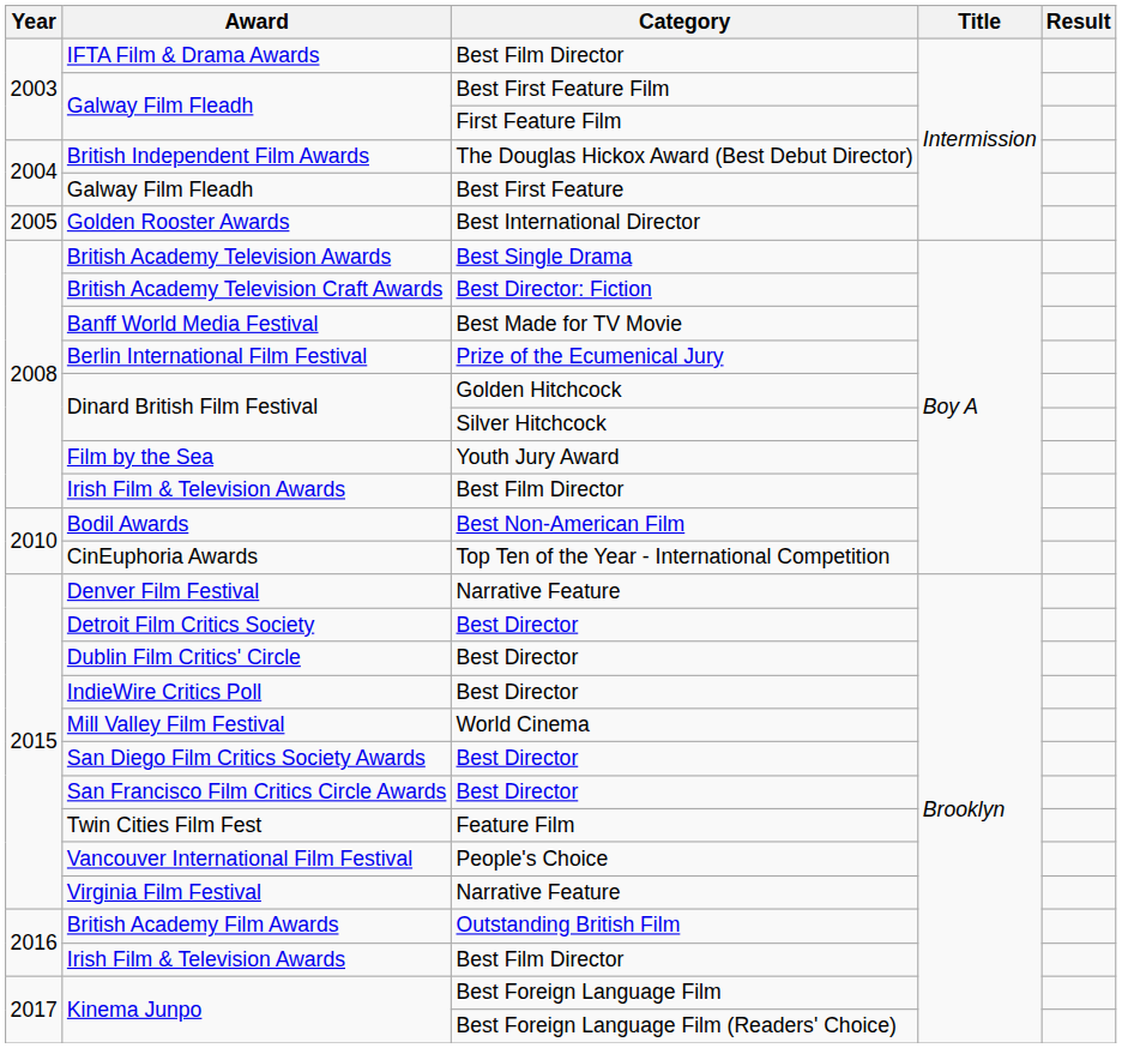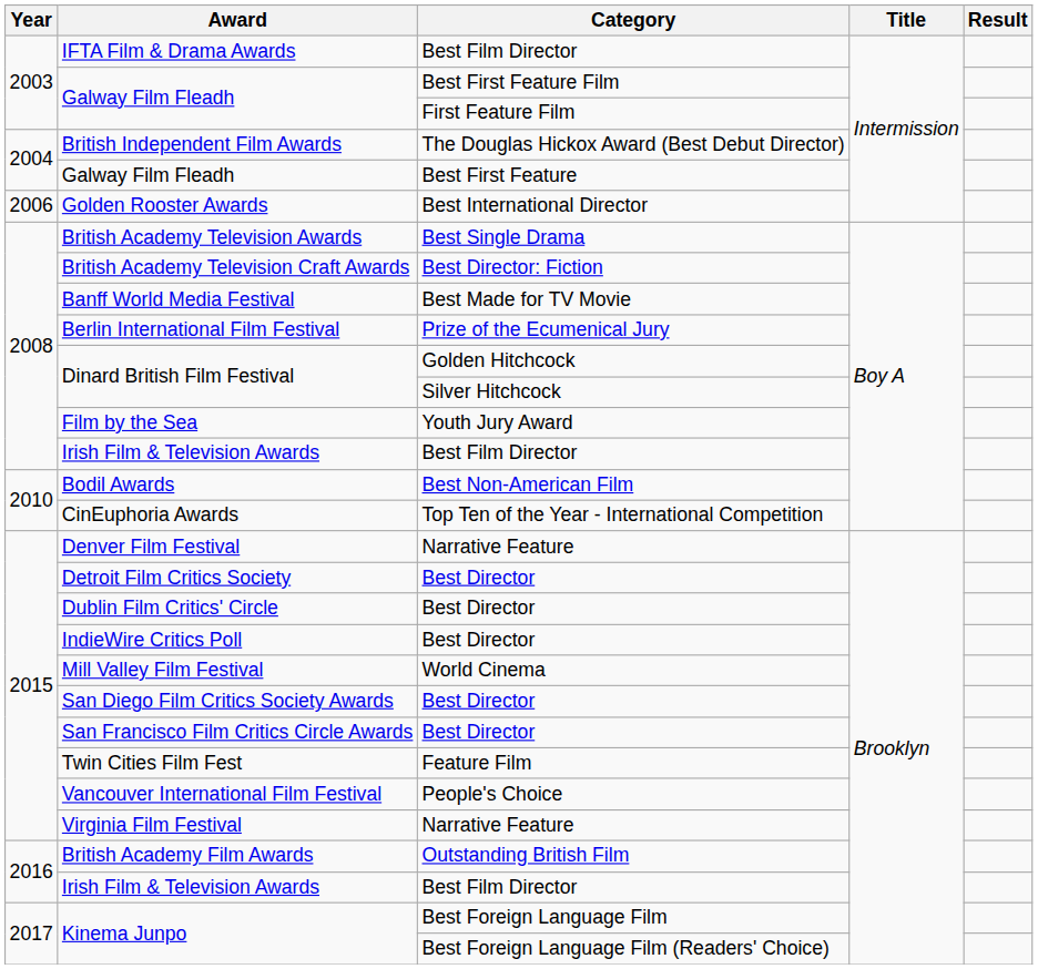Golden Rooster Awards | Year: 2005 -> 2006
